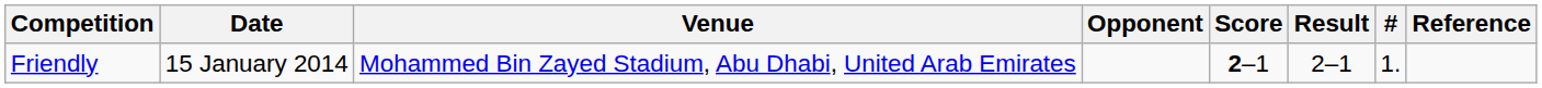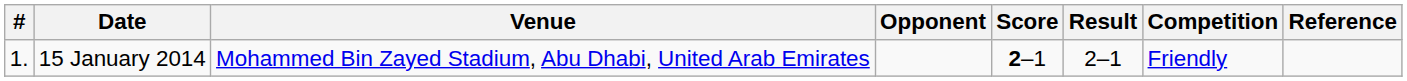columns swapped: # <-> Competition
